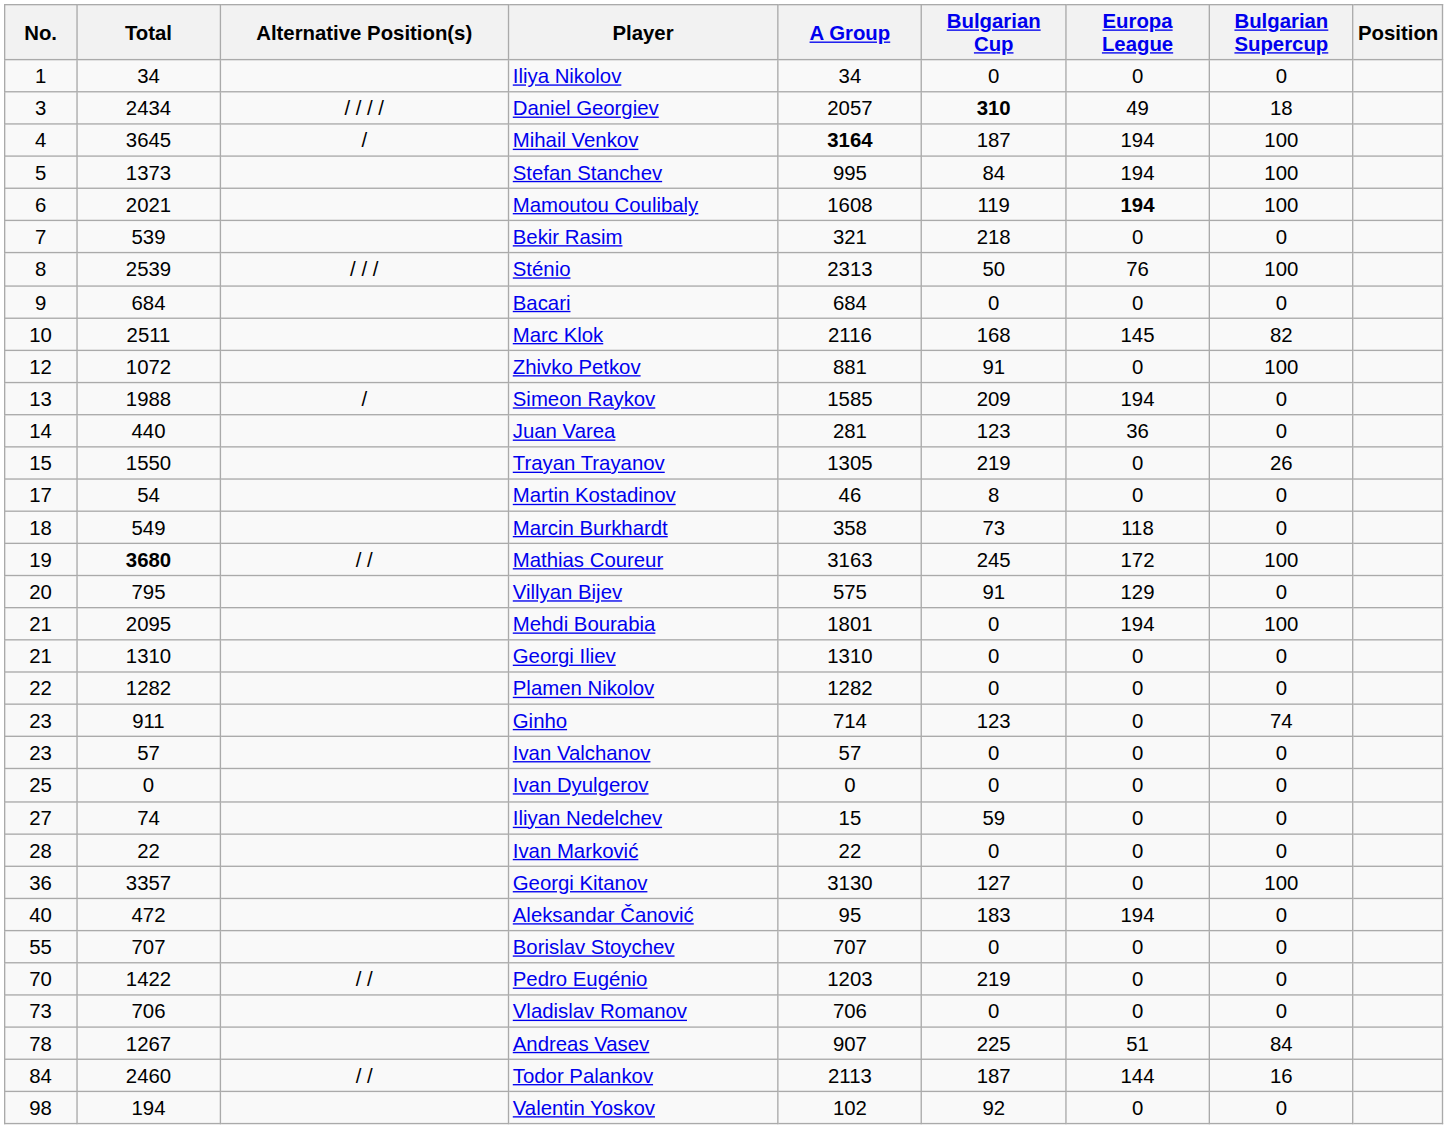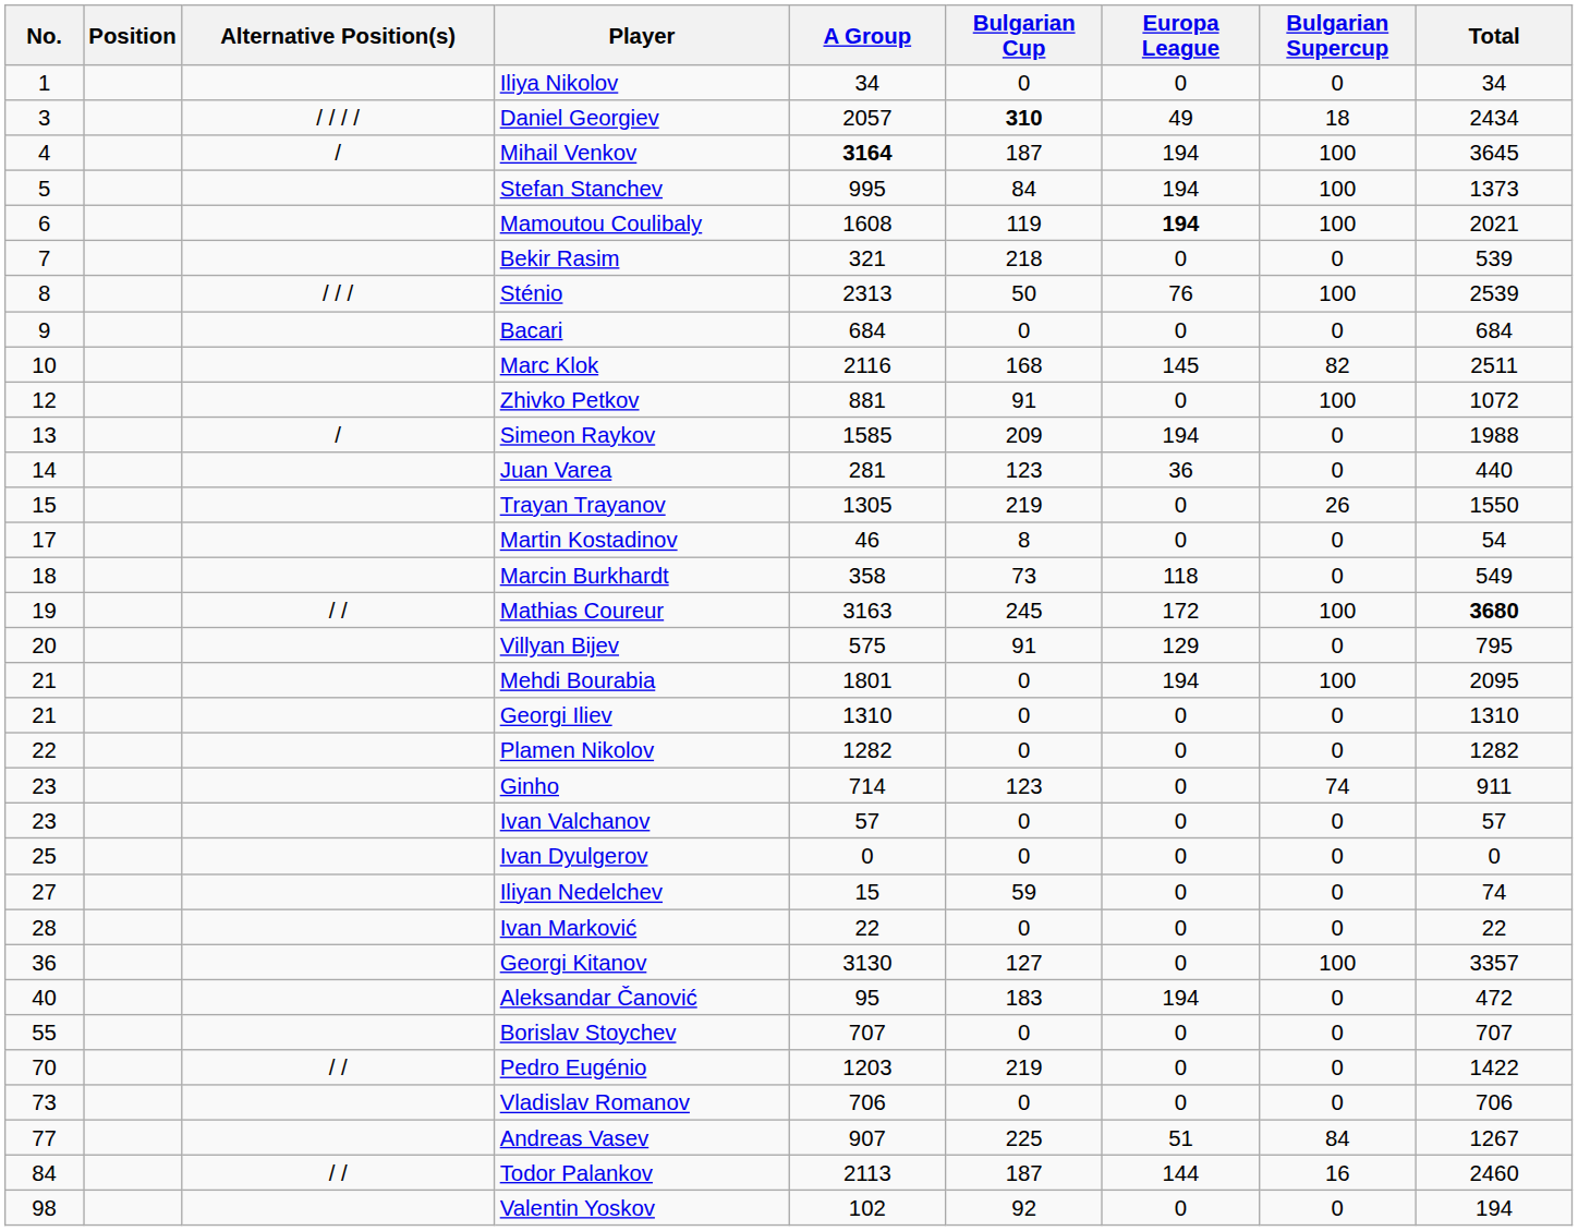columns swapped: Position <-> Total
Andreas Vasev | No.: 78 -> 77
